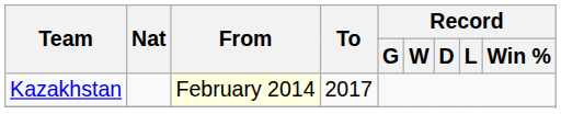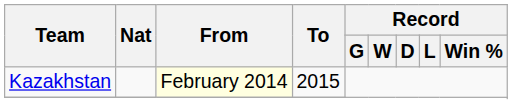Kazakhstan | To: 2017 -> 2015
